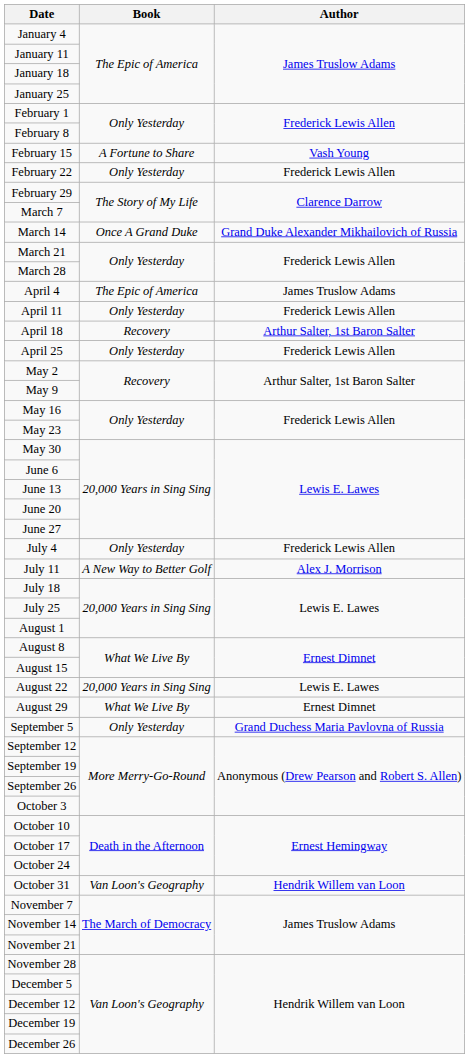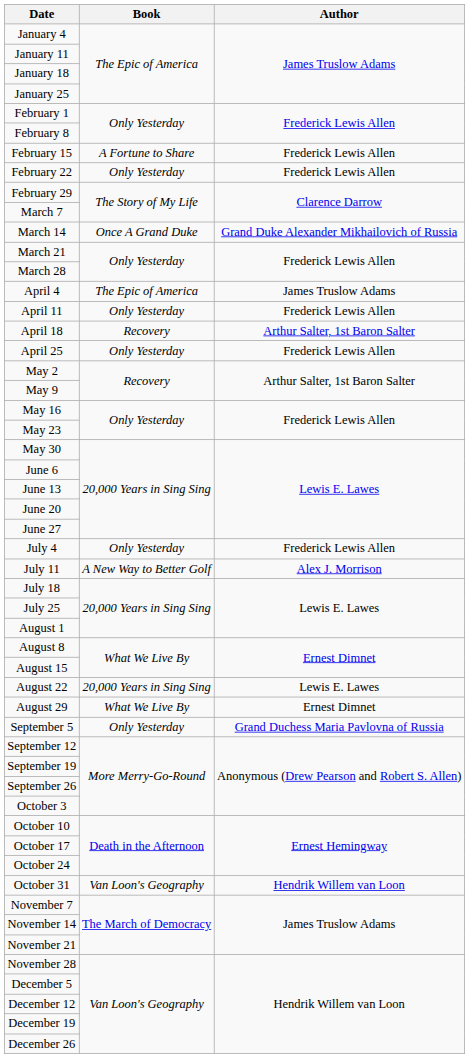February 15 | Author: Vash Young -> Frederick Lewis Allen
